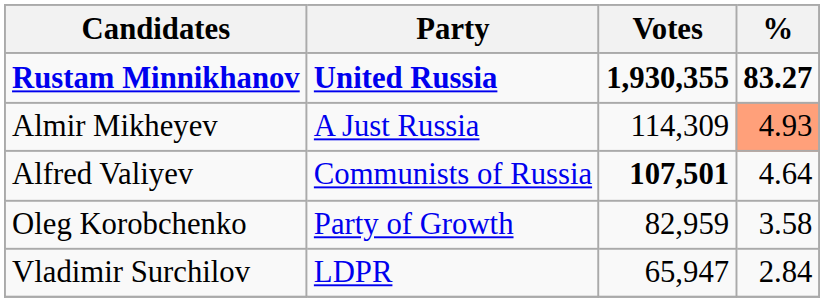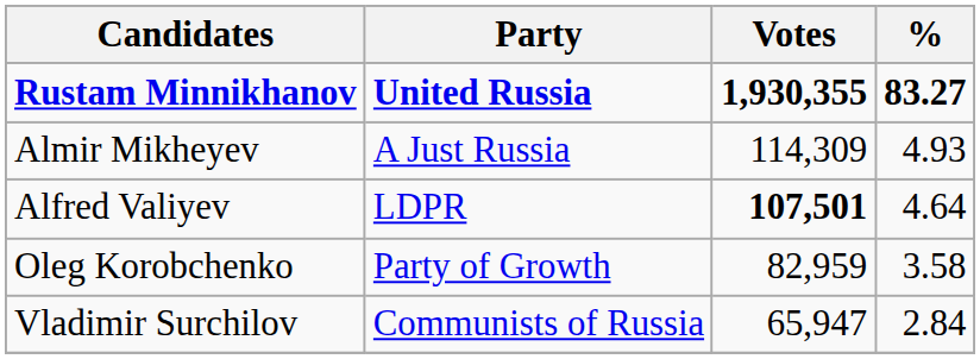Almir Mikheyev | %: lightsalmon background -> no background
Alfred Valiyev | Party: Communists of Russia -> LDPR
Vladimir Surchilov | Party: LDPR -> Communists of Russia
